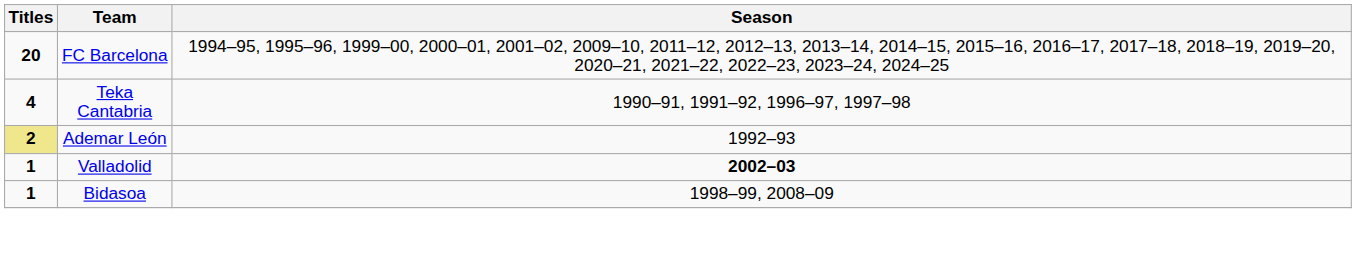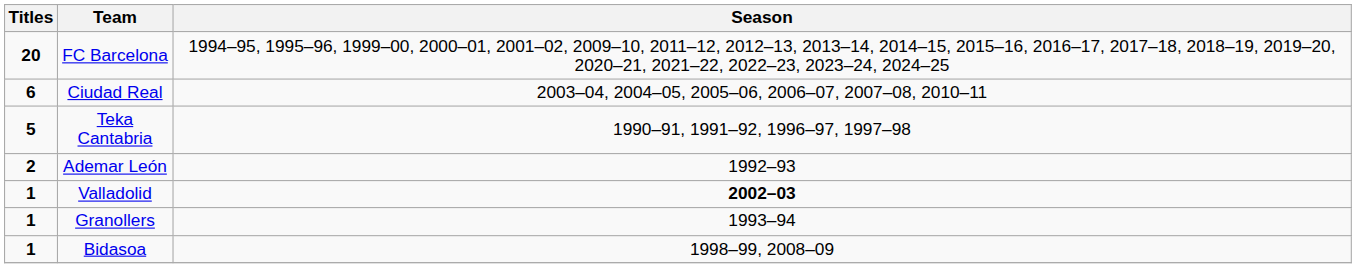+ row: 6 | Ciudad Real | 2003–04, 2004–05, 2005–06, 2006–07, 2007–08, 2010–11
Teka Cantabria | Titles: 4 -> 5
Ademar León | Titles: khaki background -> no background
+ row: 1 | Granollers | 1993–94
